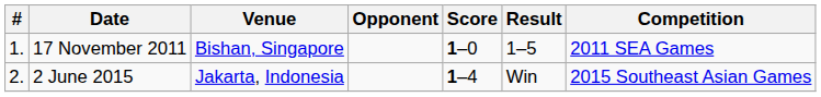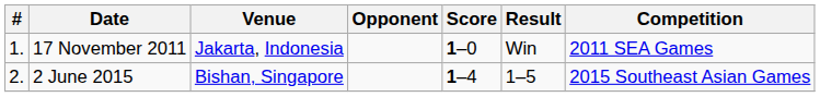17 November 2011 | Venue: Bishan, Singapore -> Jakarta, Indonesia
17 November 2011 | Result: 1–5 -> Win
2 June 2015 | Venue: Jakarta, Indonesia -> Bishan, Singapore
2 June 2015 | Result: Win -> 1–5
